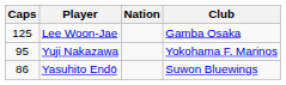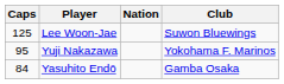Lee Woon-Jae | Club: Gamba Osaka -> Suwon Bluewings
Yasuhito Endō | Caps: 86 -> 84
Yasuhito Endō | Club: Suwon Bluewings -> Gamba Osaka
